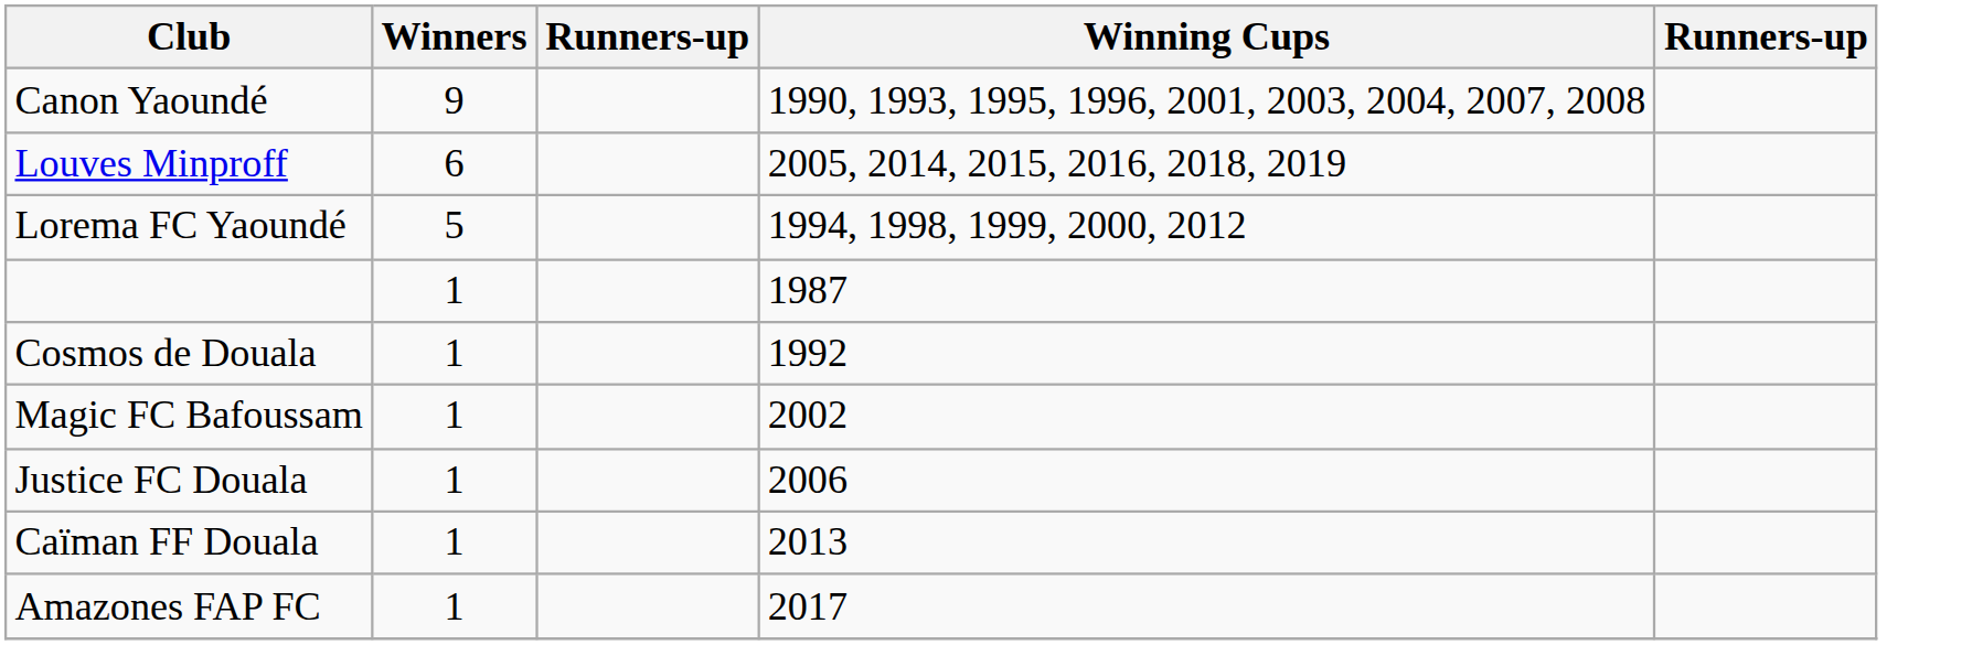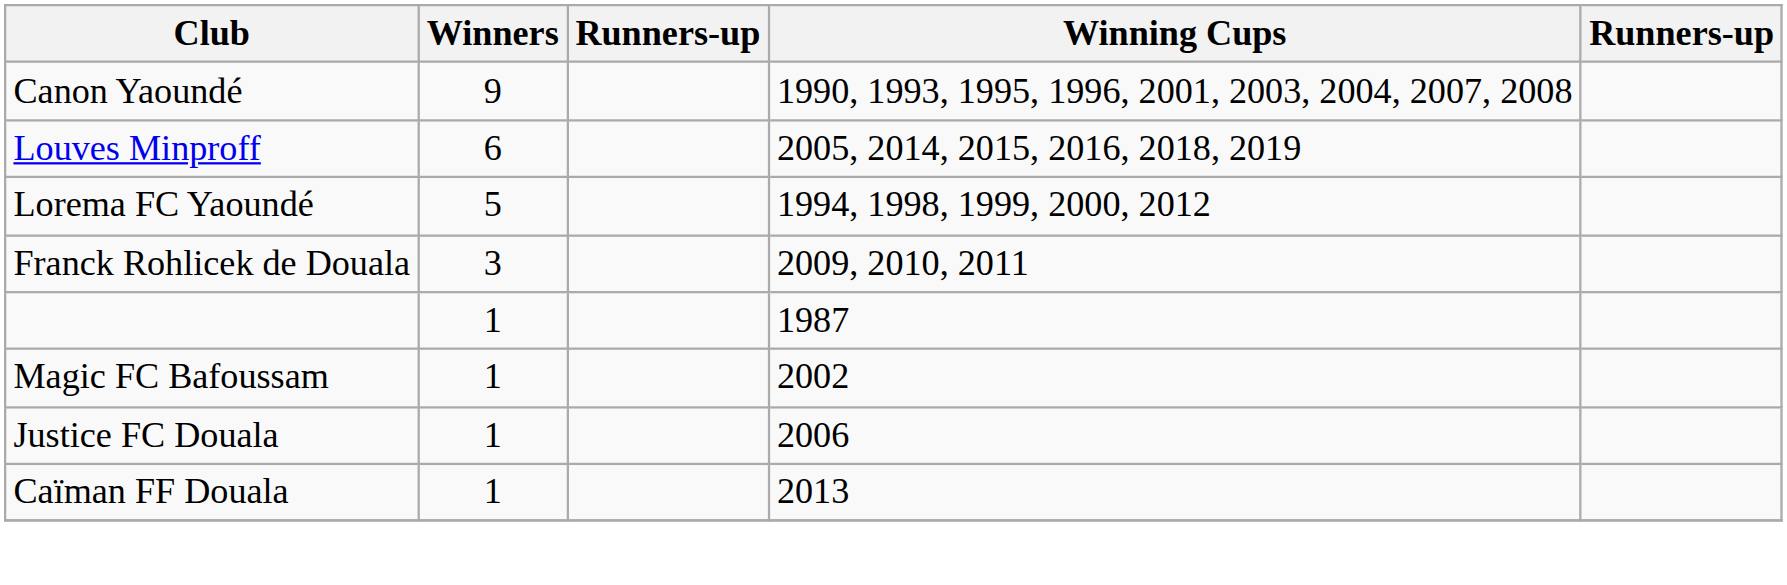+ row: Franck Rohlicek de Douala | 3 | 2009, 2010, 2011
- row: Cosmos de Douala | 1 | 1992
- row: Amazones FAP FC | 1 | 2017
